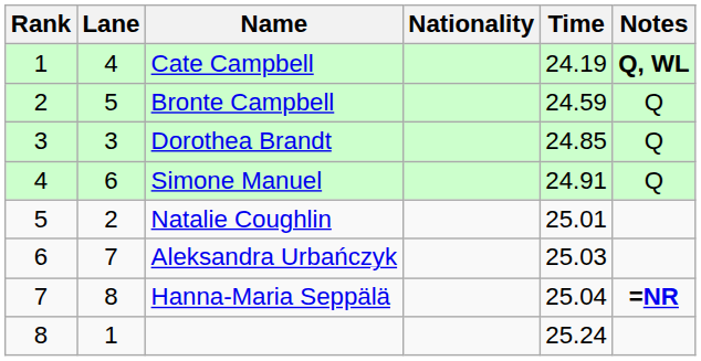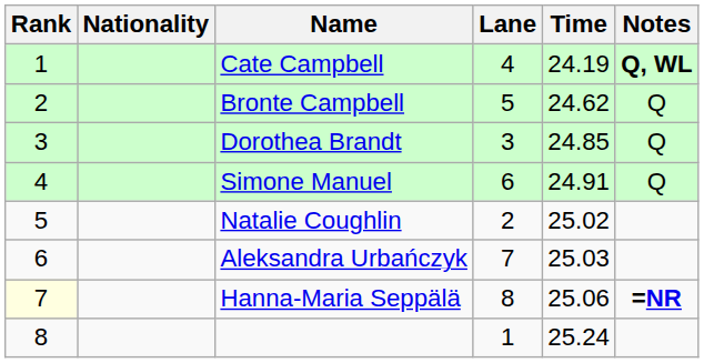columns swapped: Lane <-> Nationality
Bronte Campbell | Time: 24.59 -> 24.62
Natalie Coughlin | Time: 25.01 -> 25.02
Hanna-Maria Seppälä | Rank: no background -> lightyellow background
Hanna-Maria Seppälä | Time: 25.04 -> 25.06
